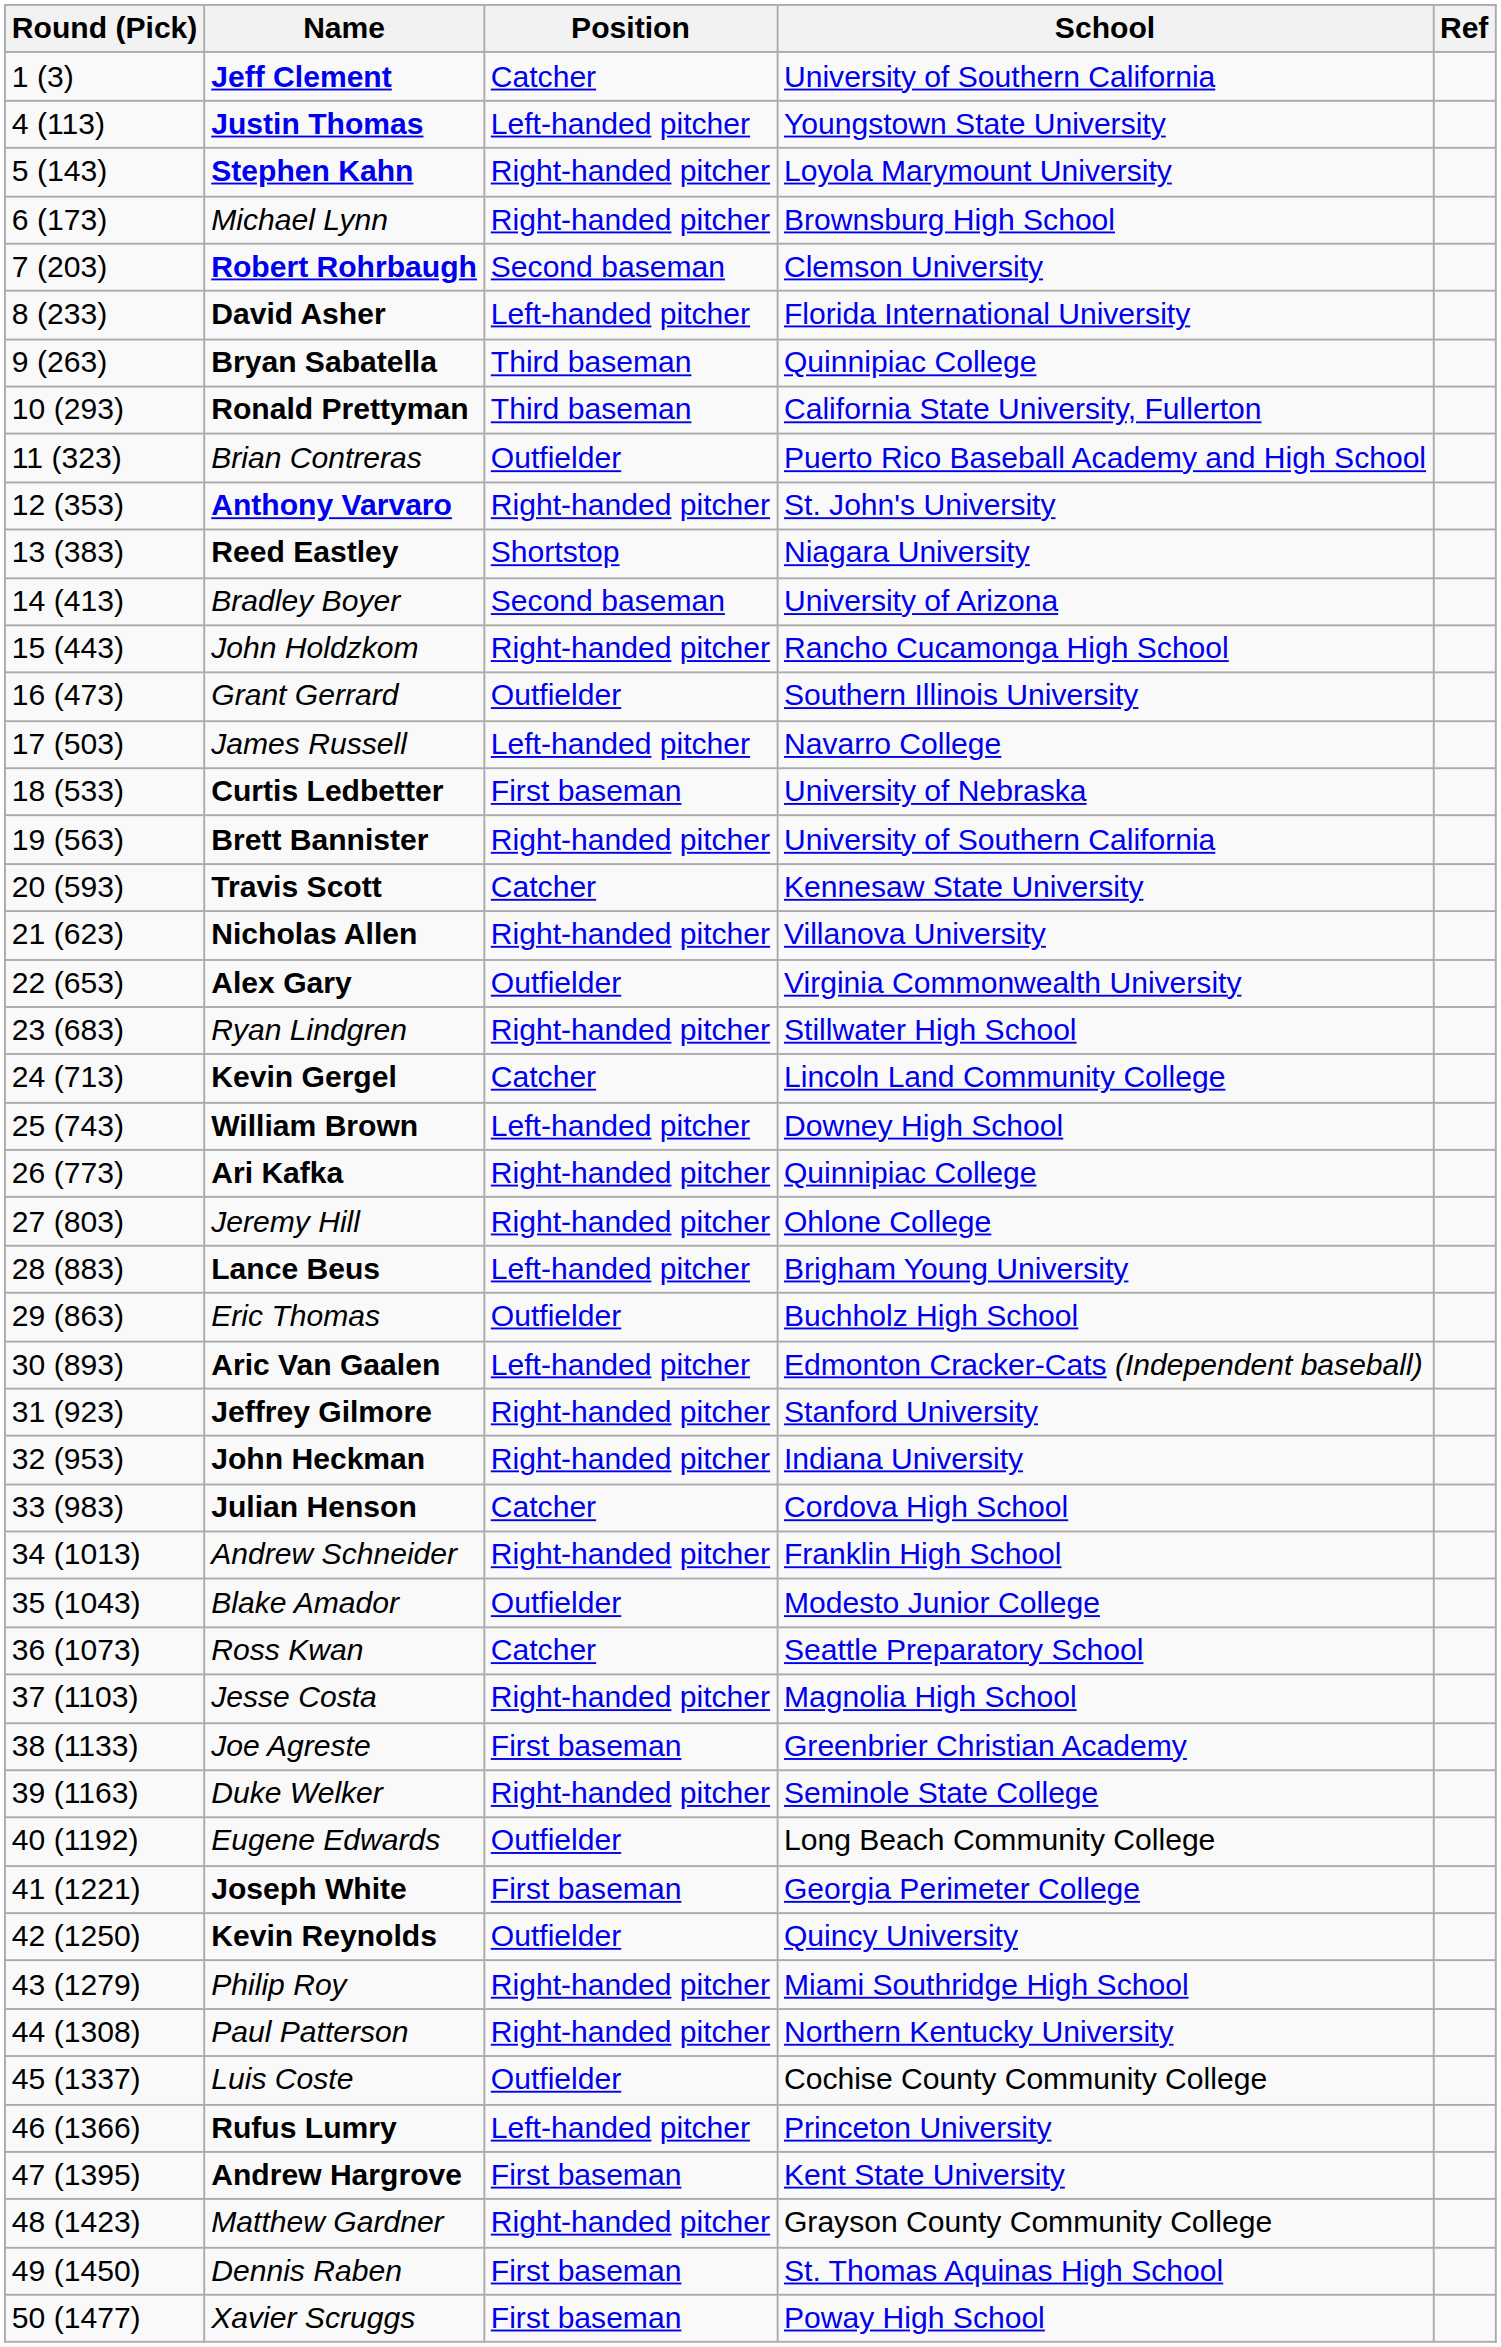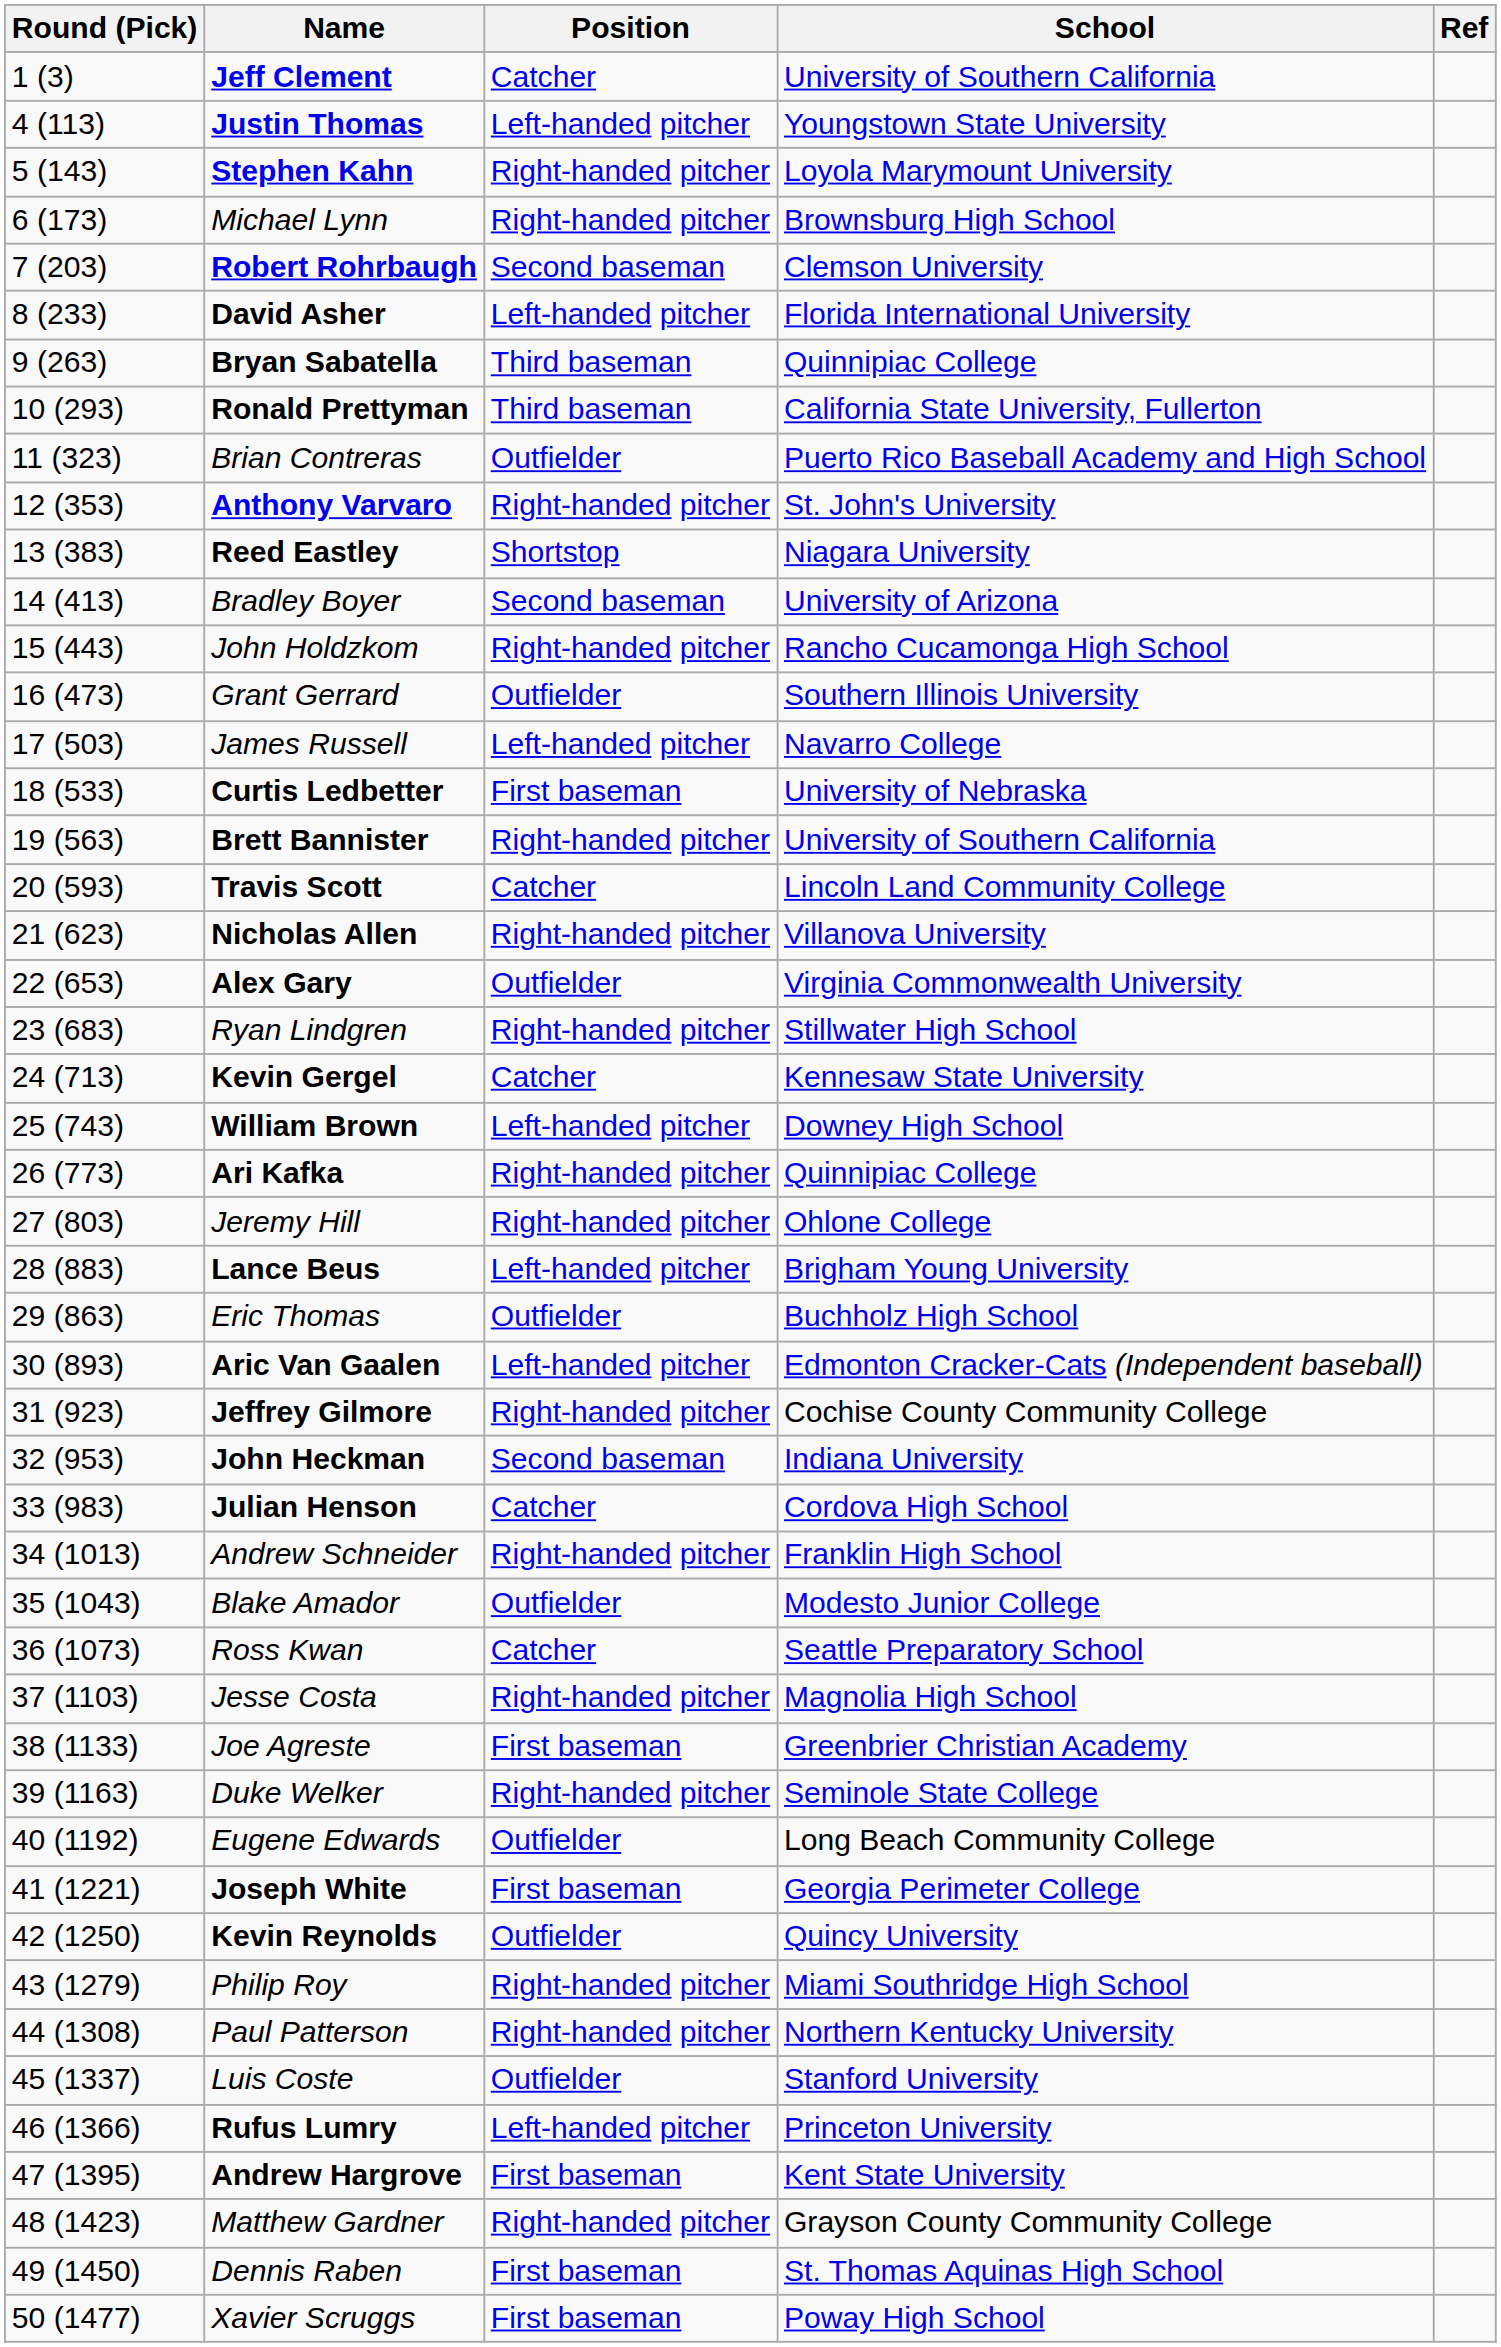Travis Scott | School: Kennesaw State University -> Lincoln Land Community College
Kevin Gergel | School: Lincoln Land Community College -> Kennesaw State University
Jeffrey Gilmore | School: Stanford University -> Cochise County Community College
John Heckman | Position: Right-handed pitcher -> Second baseman
Luis Coste | School: Cochise County Community College -> Stanford University
